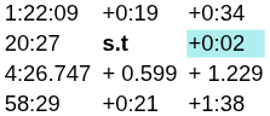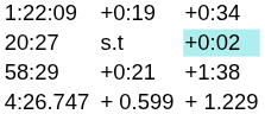20:27 | column 5: bold -> normal
rows swapped: 58:29 <-> 4:26.747
